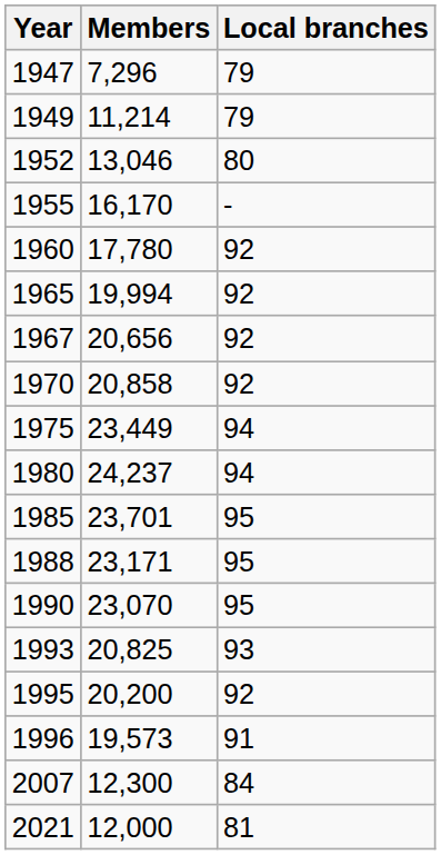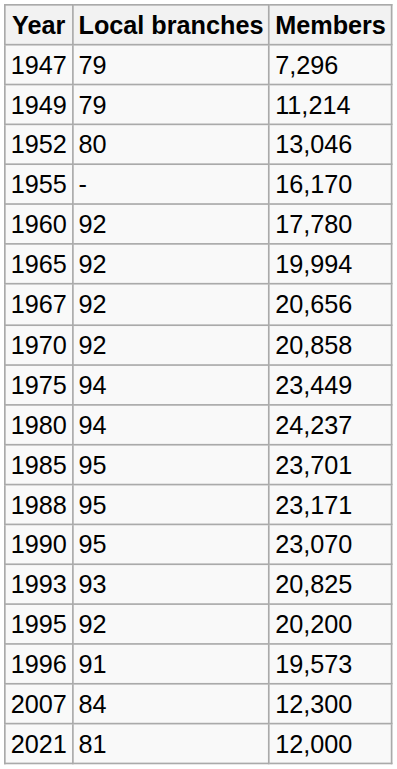columns swapped: Local branches <-> Members
